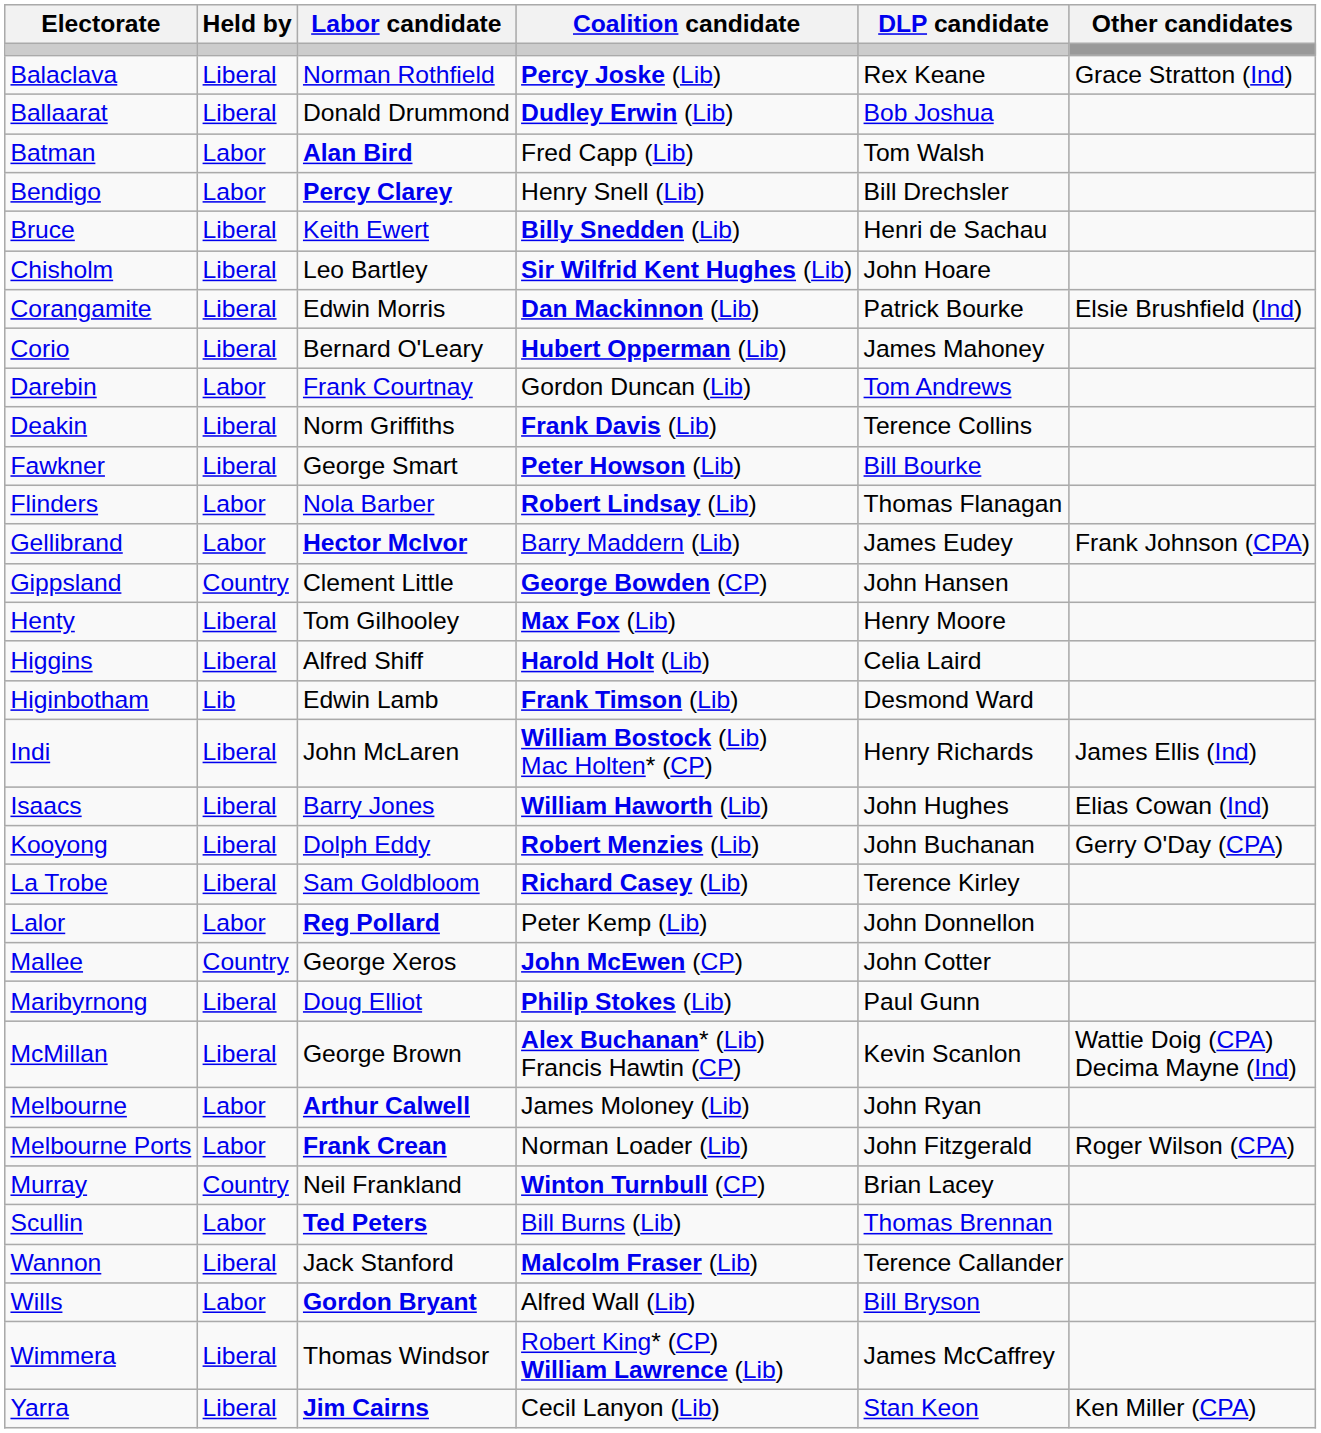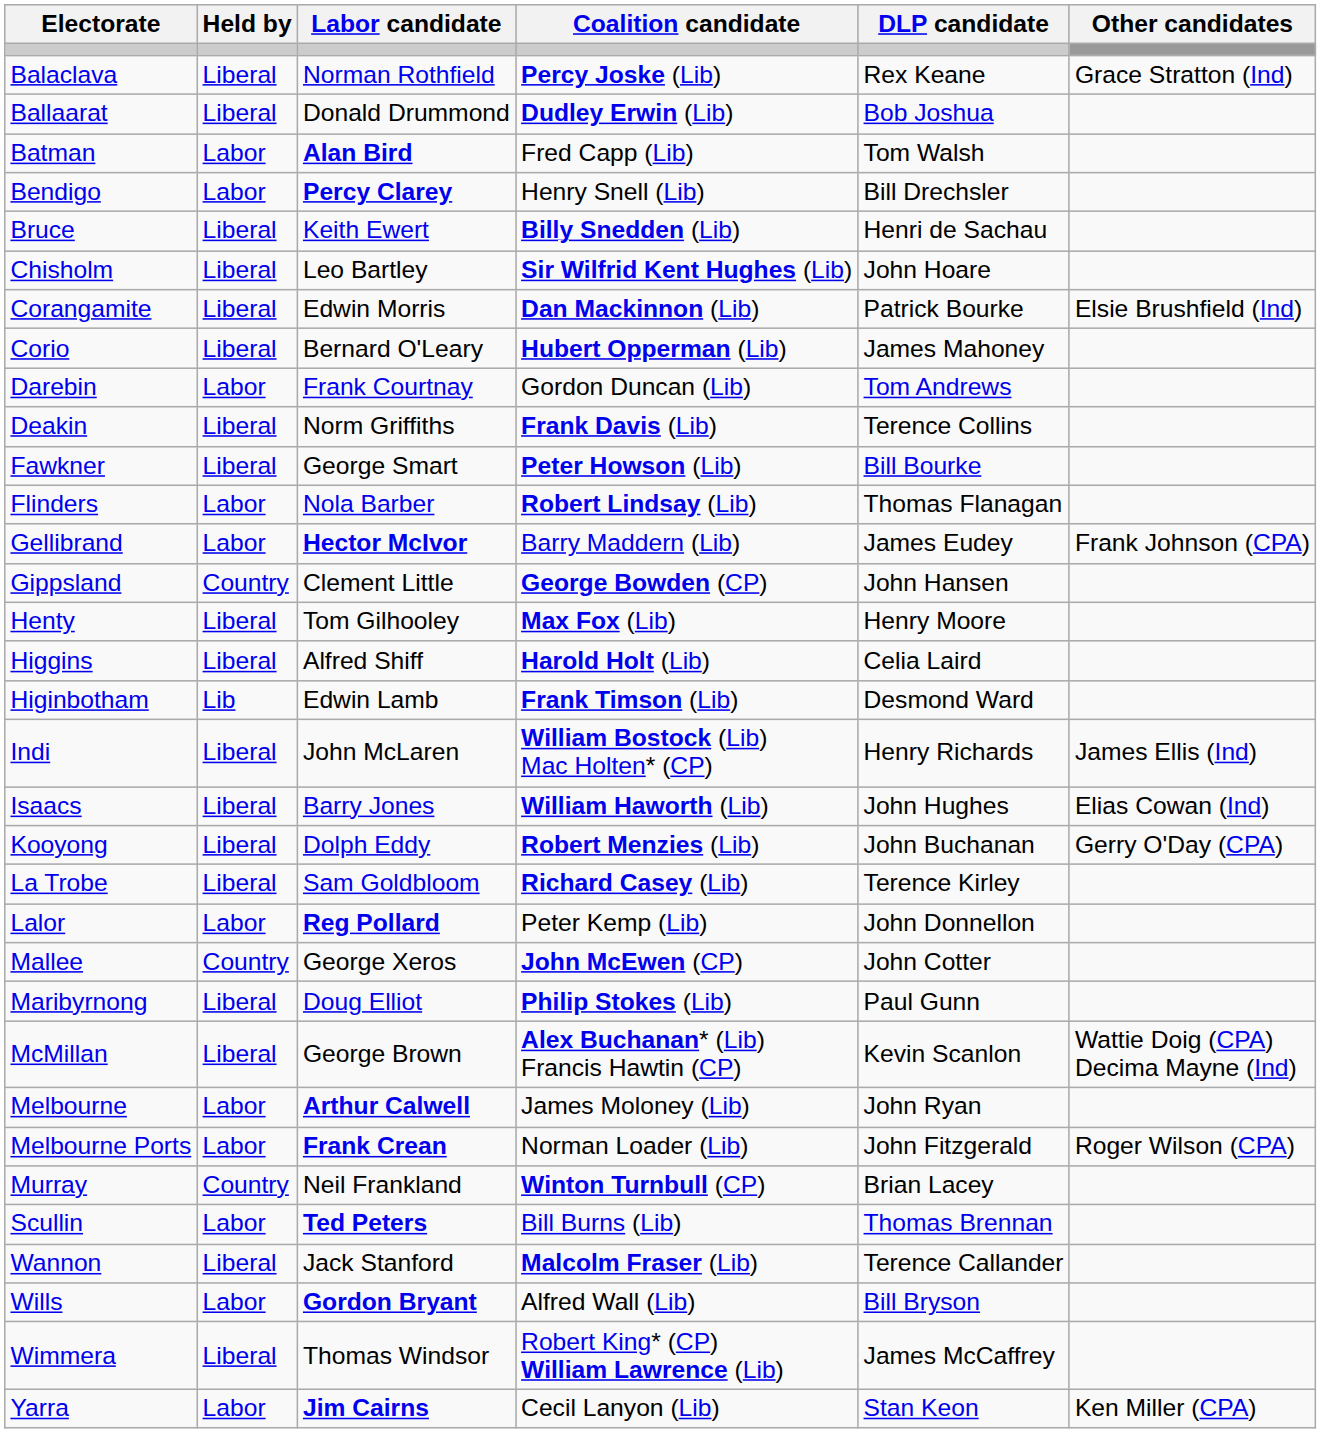Yarra | Held by: Liberal -> Labor
